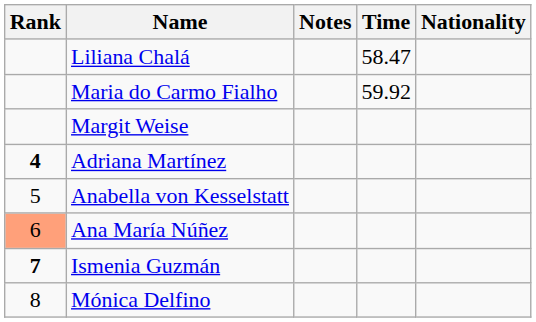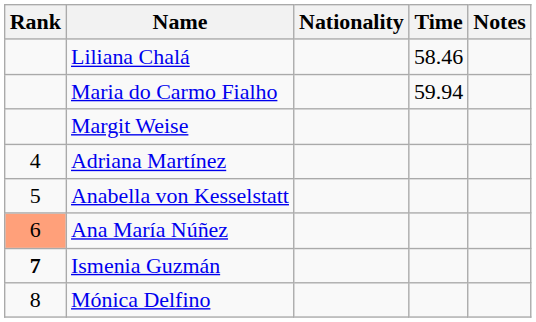columns swapped: Nationality <-> Notes
Liliana Chalá | Time: 58.47 -> 58.46
Maria do Carmo Fialho | Time: 59.92 -> 59.94
Adriana Martínez | Rank: bold -> normal
